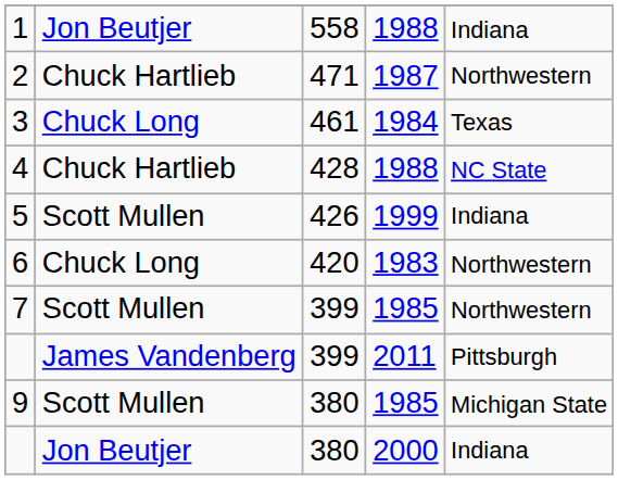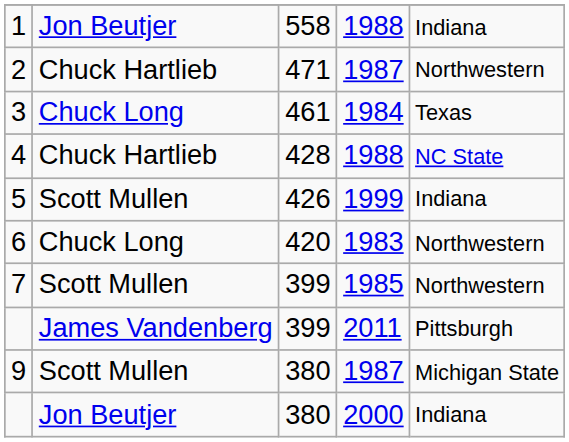9 | column 4: 1985 -> 1987
